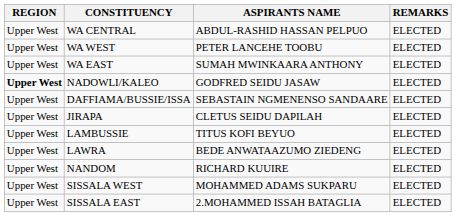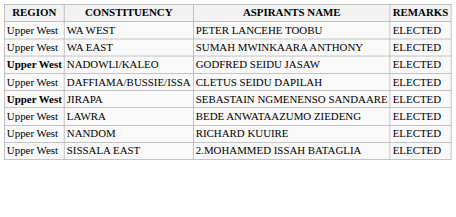- row: Upper West | WA CENTRAL | ABDUL-RASHID HASSAN PELPUO | ELECTED
DAFFIAMA/BUSSIE/ISSA | ASPIRANTS NAME: SEBASTAIN NGMENENSO SANDAARE -> CLETUS SEIDU DAPILAH
JIRAPA | REGION: normal -> bold
JIRAPA | ASPIRANTS NAME: CLETUS SEIDU DAPILAH -> SEBASTAIN NGMENENSO SANDAARE
- row: Upper West | LAMBUSSIE | TITUS KOFI BEYUO | ELECTED
- row: Upper West | SISSALA WEST | MOHAMMED ADAMS SUKPARU | ELECTED
